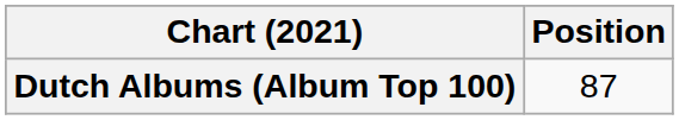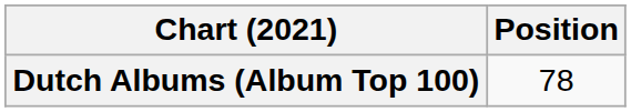Dutch Albums (Album Top 100) | Position: 87 -> 78
